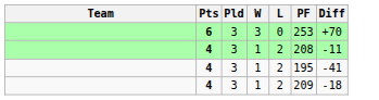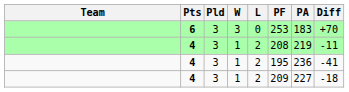+ column: PA | 183 | 219 | 236 | 227
